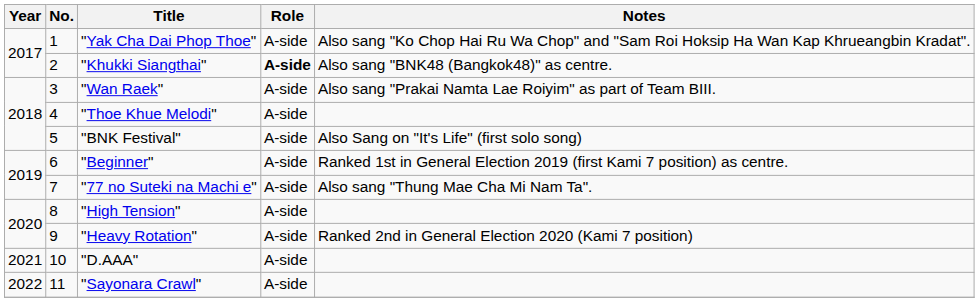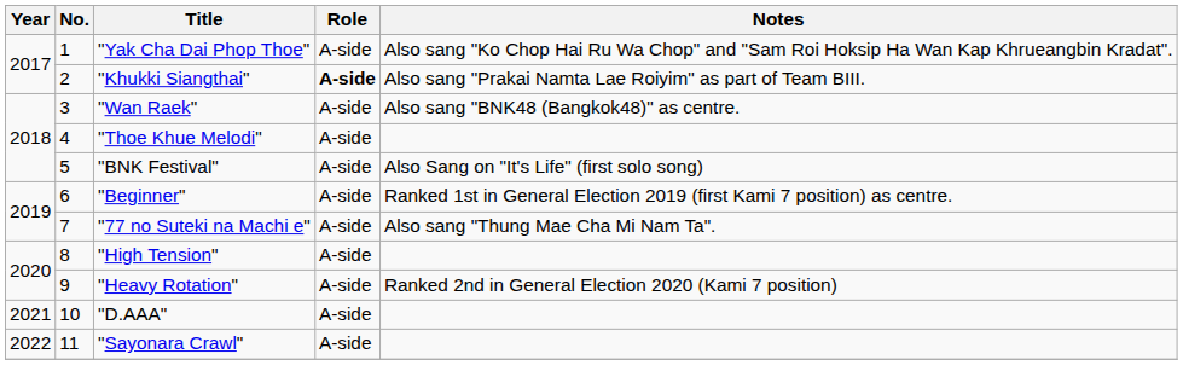"Khukki Siangthai" | Notes: Also sang "BNK48 (Bangkok48)" as centre. -> Also sang "Prakai Namta Lae Roiyim" as part of Team BIII.
"Wan Raek" | Notes: Also sang "Prakai Namta Lae Roiyim" as part of Team BIII. -> Also sang "BNK48 (Bangkok48)" as centre.
